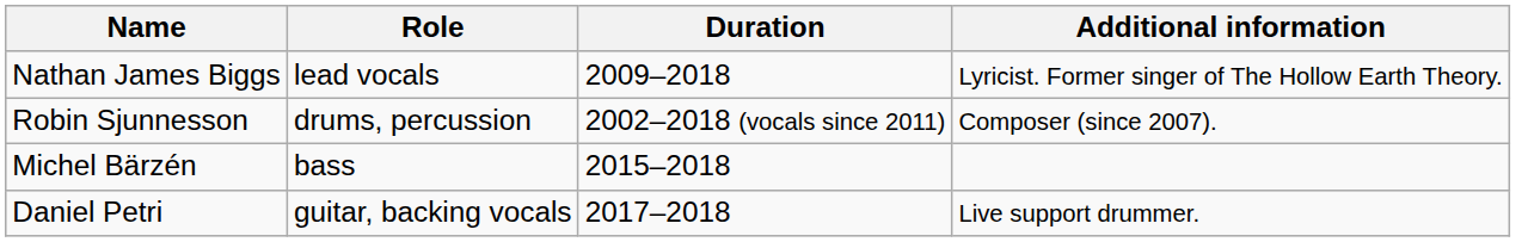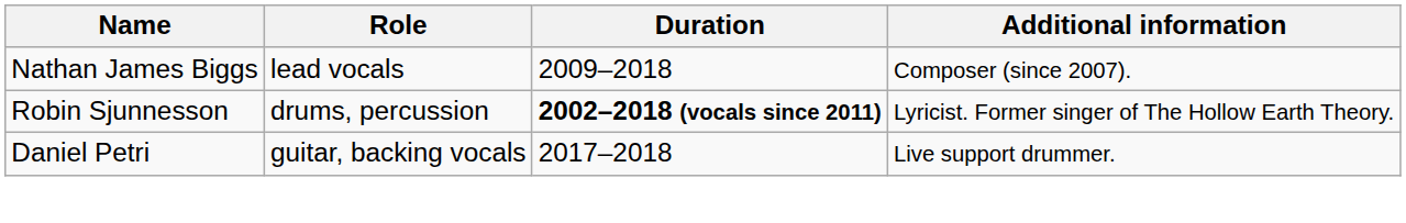Nathan James Biggs | Additional information: Lyricist. Former singer of The Hollow Earth Theory. -> Composer (since 2007).
Robin Sjunnesson | Duration: normal -> bold
Robin Sjunnesson | Additional information: Composer (since 2007). -> Lyricist. Former singer of The Hollow Earth Theory.
- row: Michel Bärzén | bass | 2015–2018
